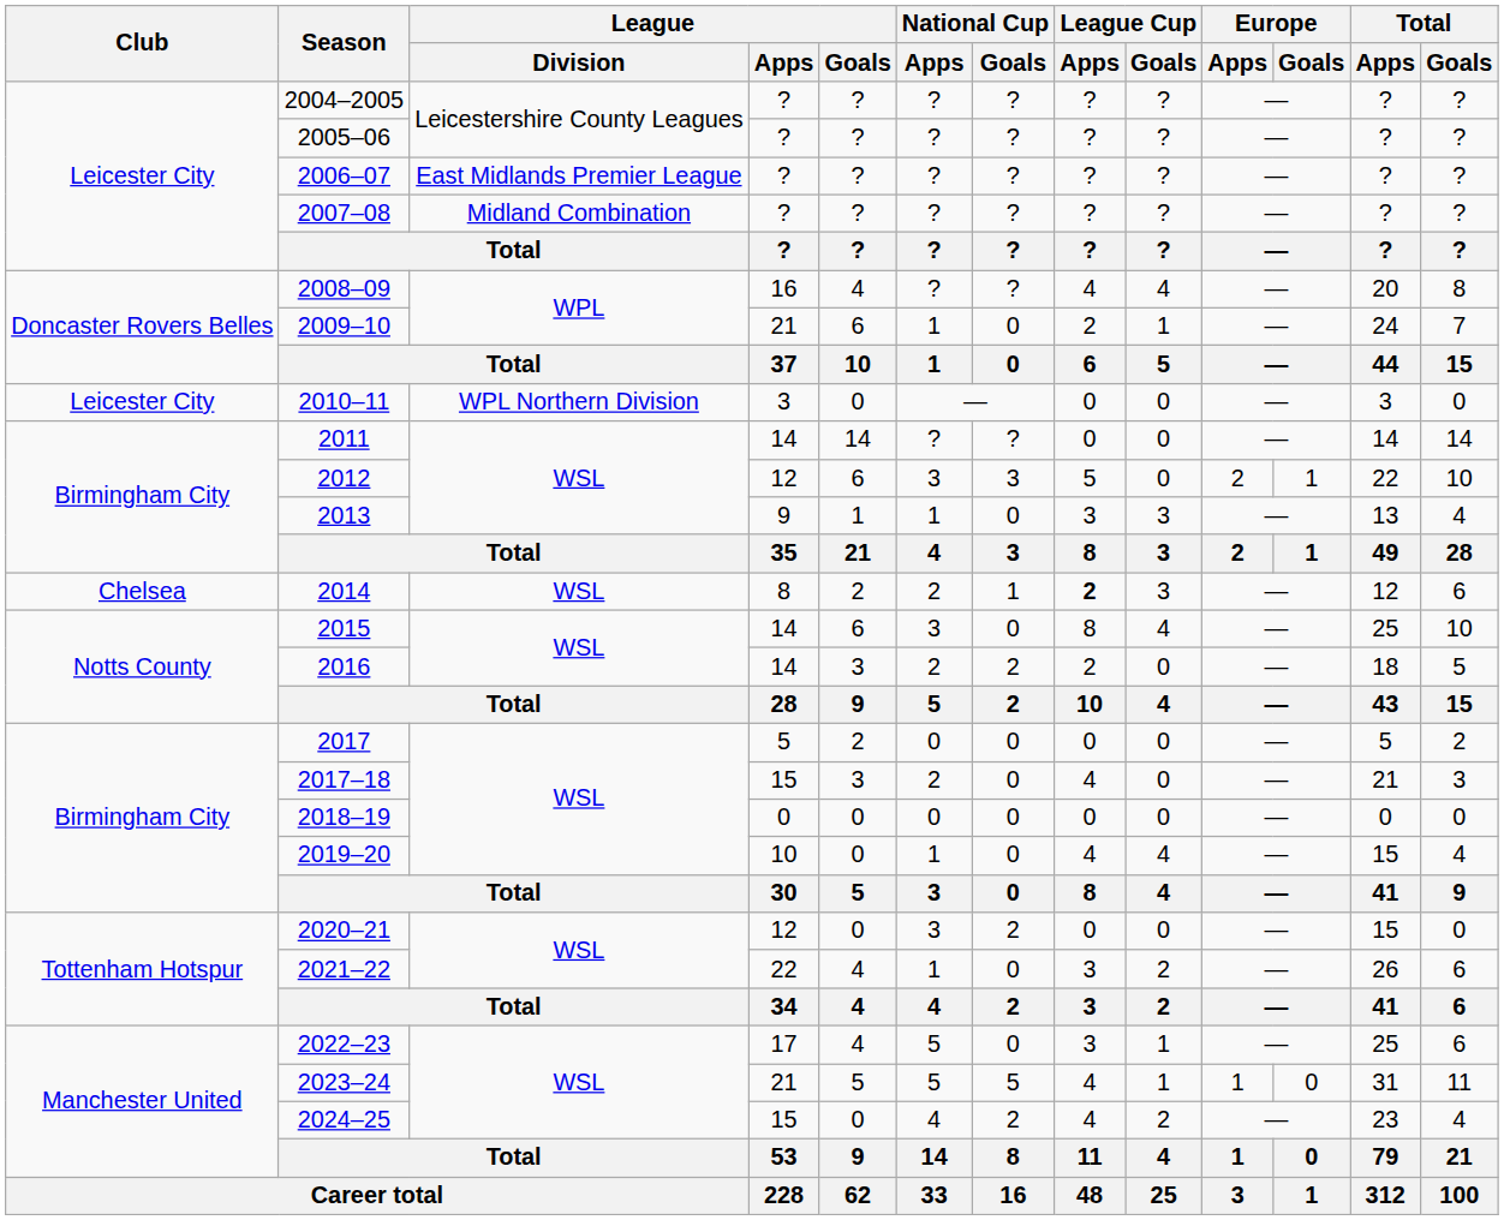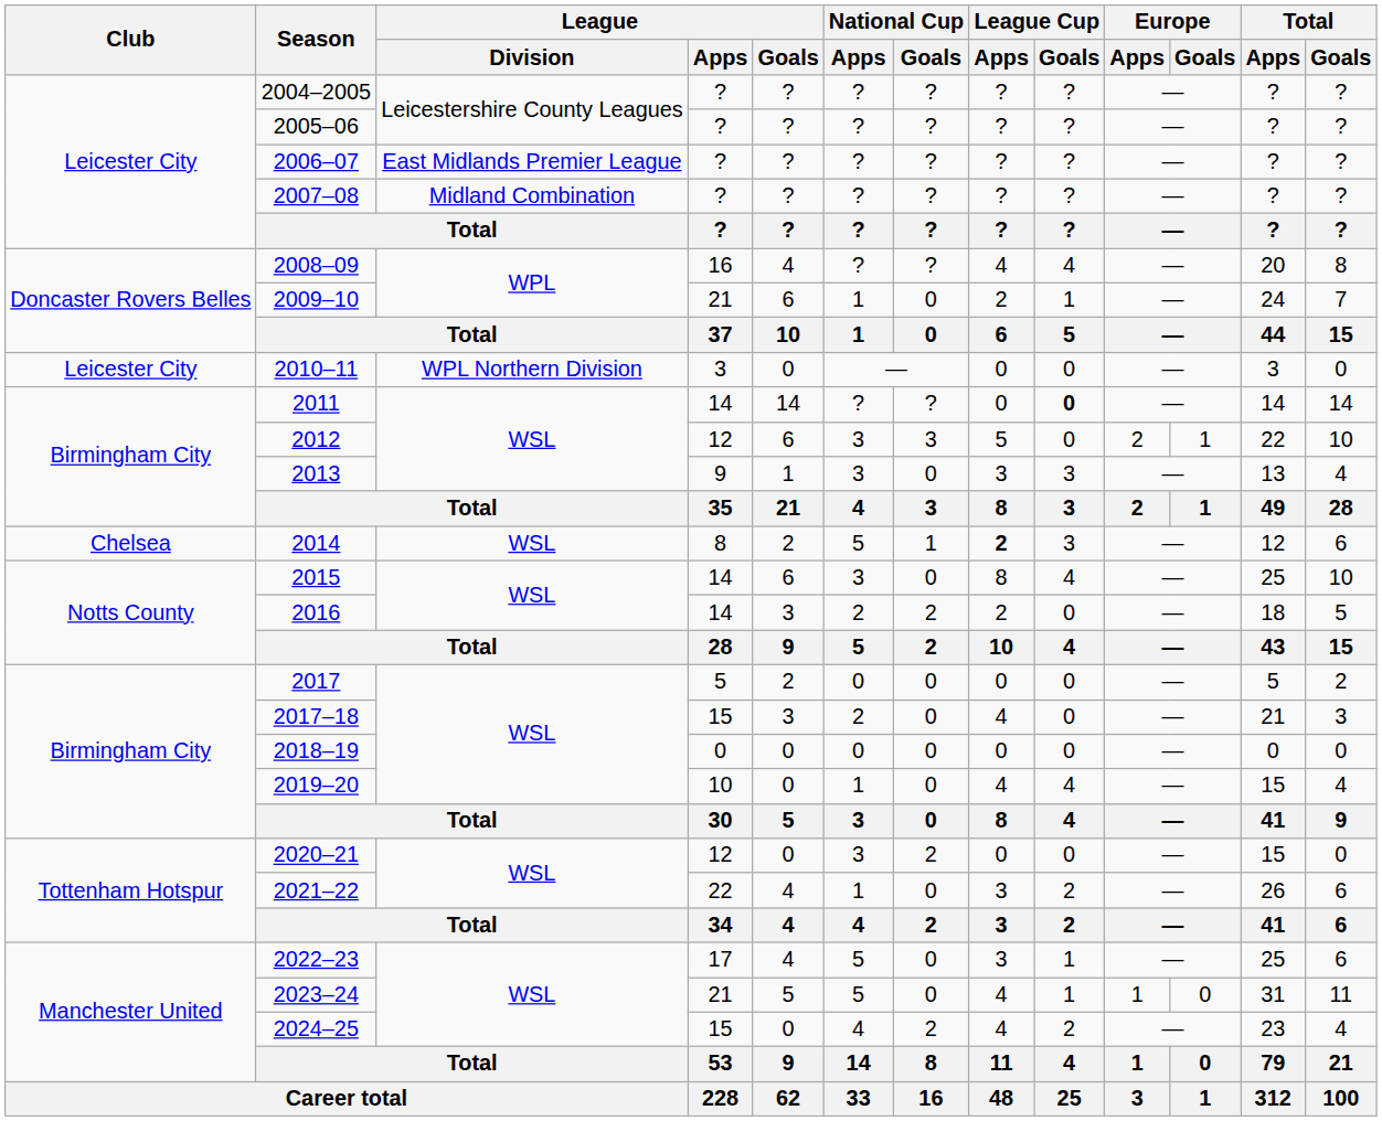2011 | League Cup / Goals: normal -> bold
2013 | National Cup / Apps: 1 -> 3
2014 | National Cup / Apps: 2 -> 5
2023–24 | National Cup / Goals: 5 -> 0
